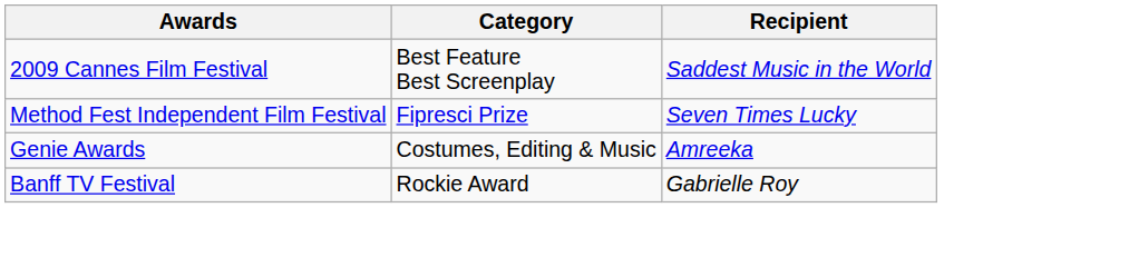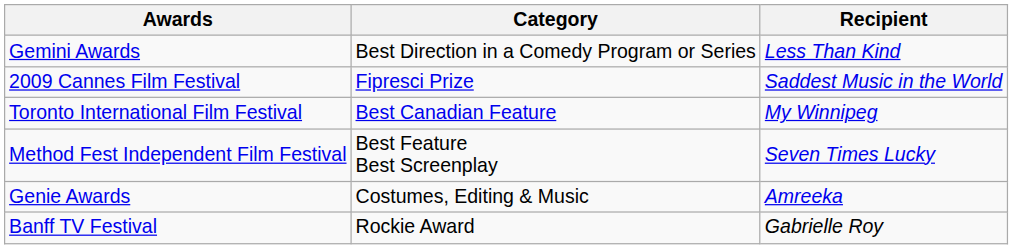+ row: Gemini Awards | Best Direction in a Comedy Program or Series | Less Than Kind
2009 Cannes Film Festival | Category: Best Feature Best Screenplay -> Fipresci Prize
+ row: Toronto International Film Festival | Best Canadian Feature | My Winnipeg
Method Fest Independent Film Festival | Category: Fipresci Prize -> Best Feature Best Screenplay
